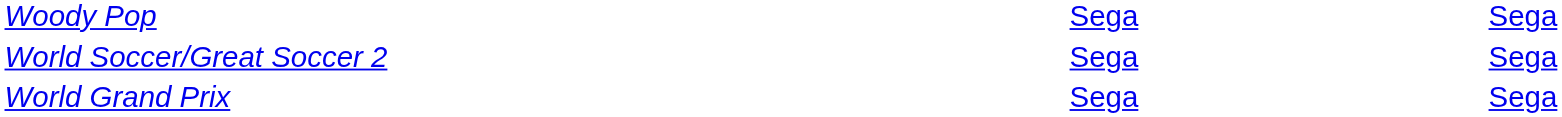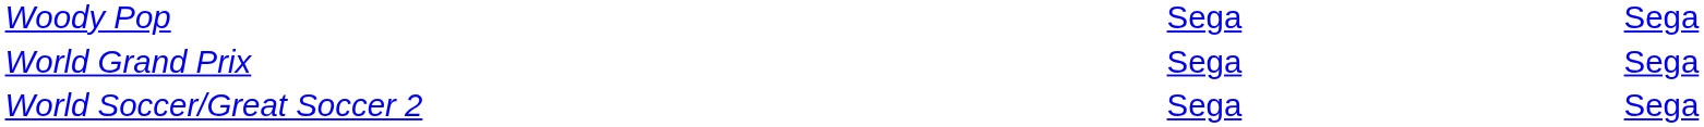rows swapped: World Grand Prix <-> World Soccer/Great Soccer 2
